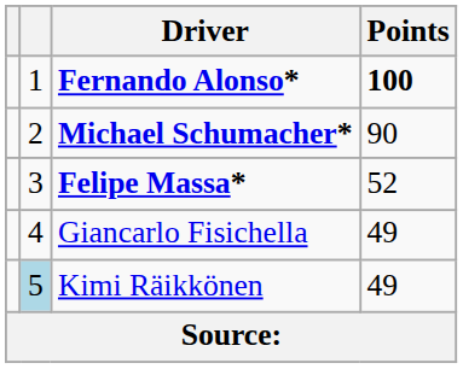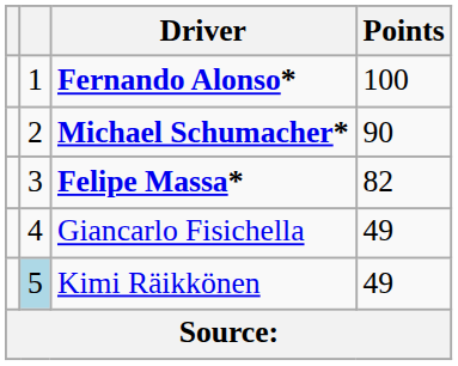Fernando Alonso* | Points: bold -> normal
Felipe Massa* | Points: 52 -> 82
